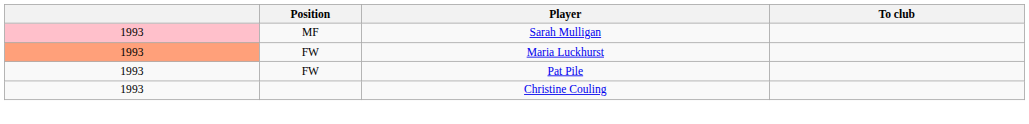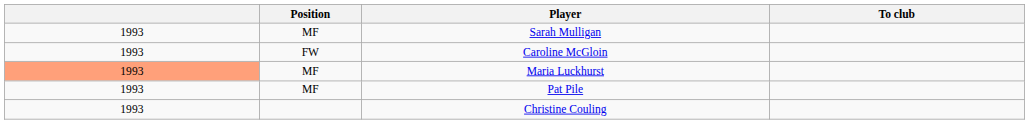Sarah Mulligan | column 1: pink background -> no background
+ row: 1993 | FW | Caroline McGloin
Maria Luckhurst | Position: FW -> MF
Pat Pile | Position: FW -> MF
